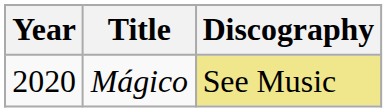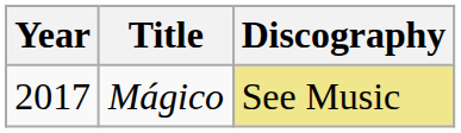Mágico | Year: 2020 -> 2017
